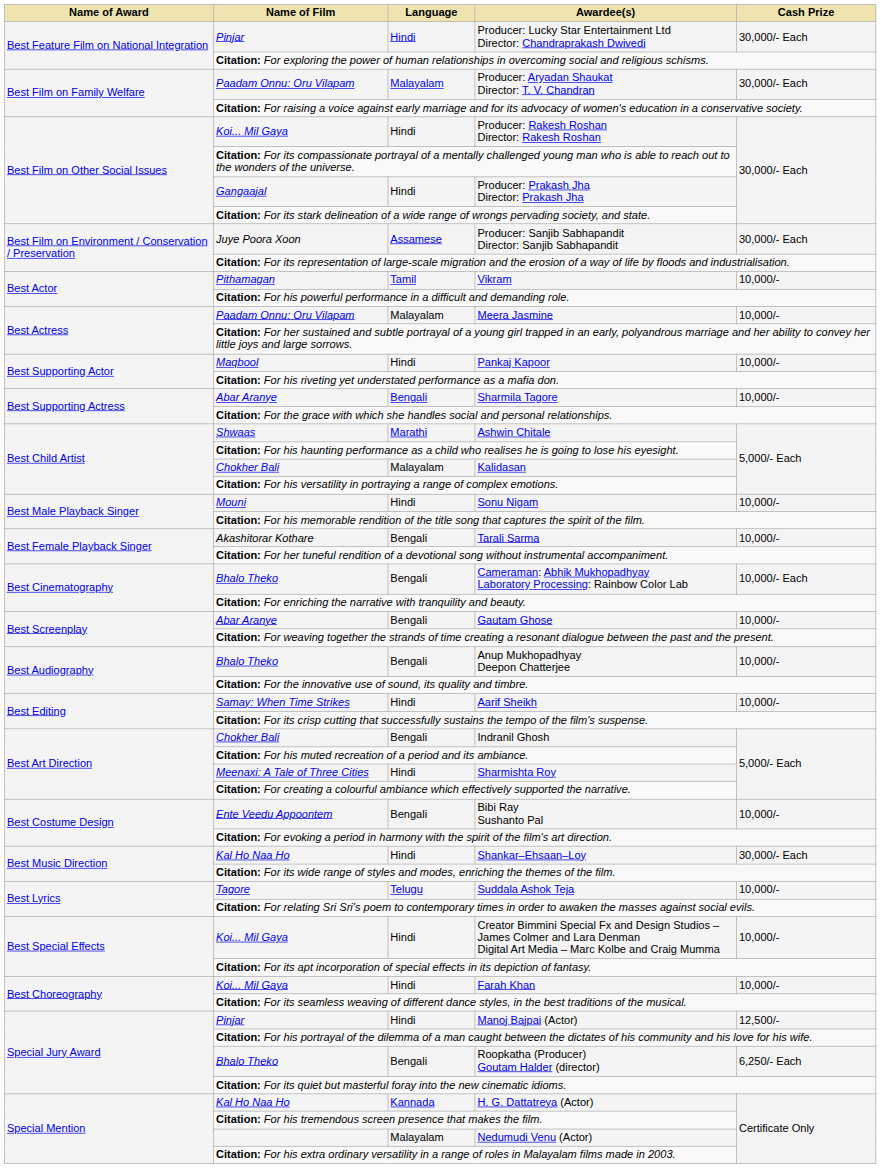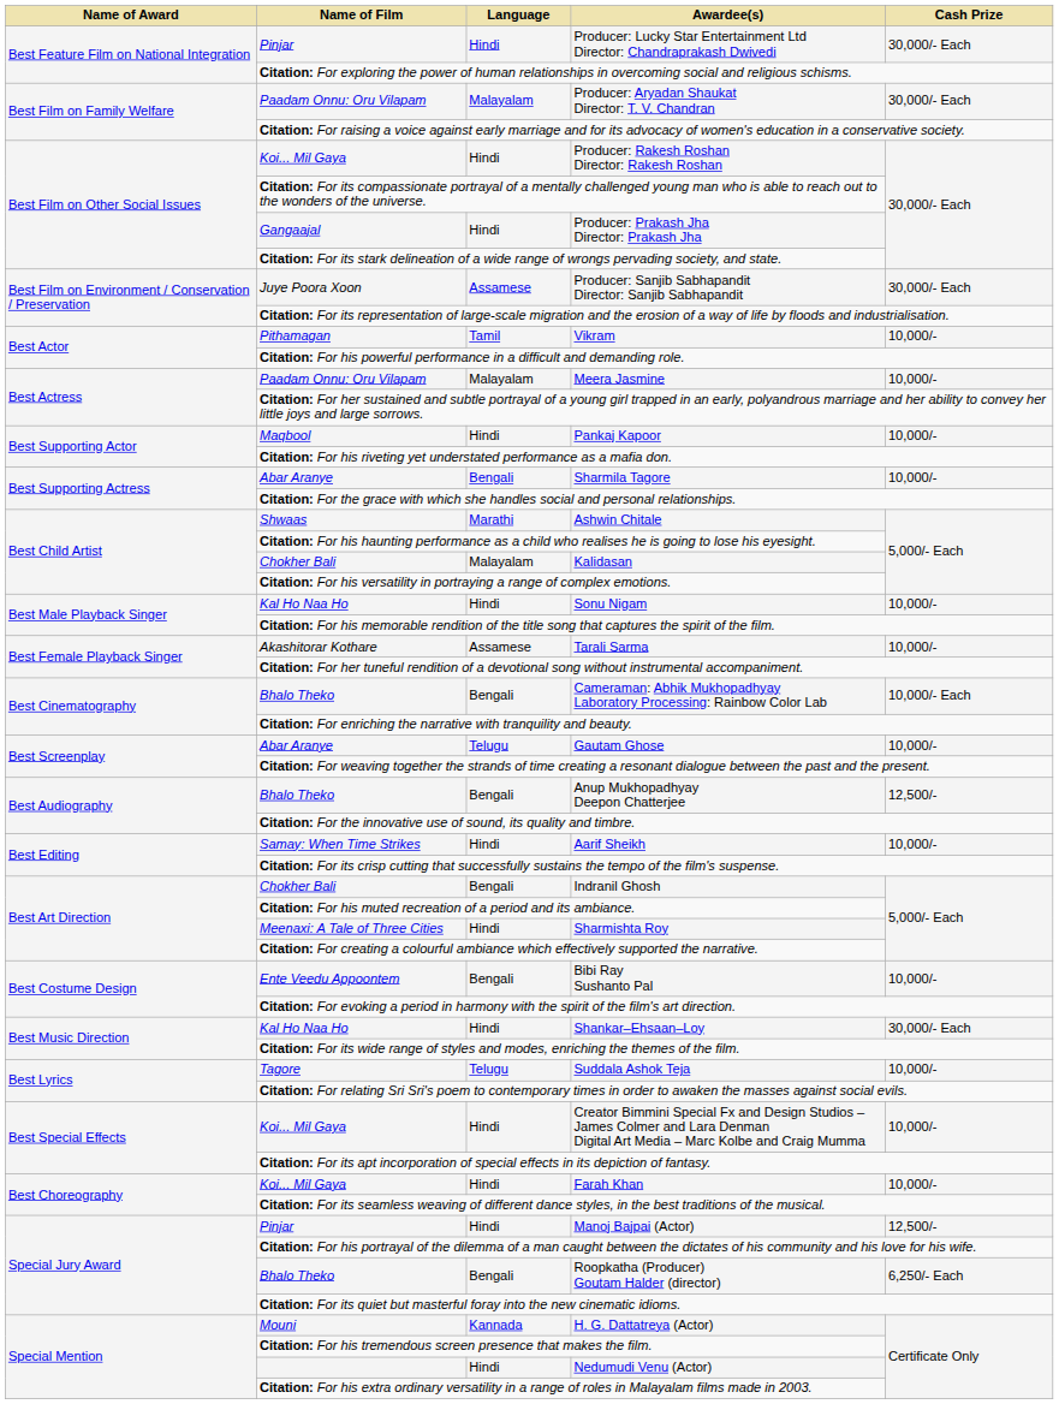Sonu Nigam | Name of Film: Mouni -> Kal Ho Naa Ho
Tarali Sarma | Language: Bengali -> Assamese
Gautam Ghose | Language: Bengali -> Telugu
Anup Mukhopadhyay Deepon Chatterjee | Cash Prize: 10,000/- -> 12,500/-
H. G. Dattatreya (Actor) | Name of Film: Kal Ho Naa Ho -> Mouni
Nedumudi Venu (Actor) | Language: Malayalam -> Hindi
